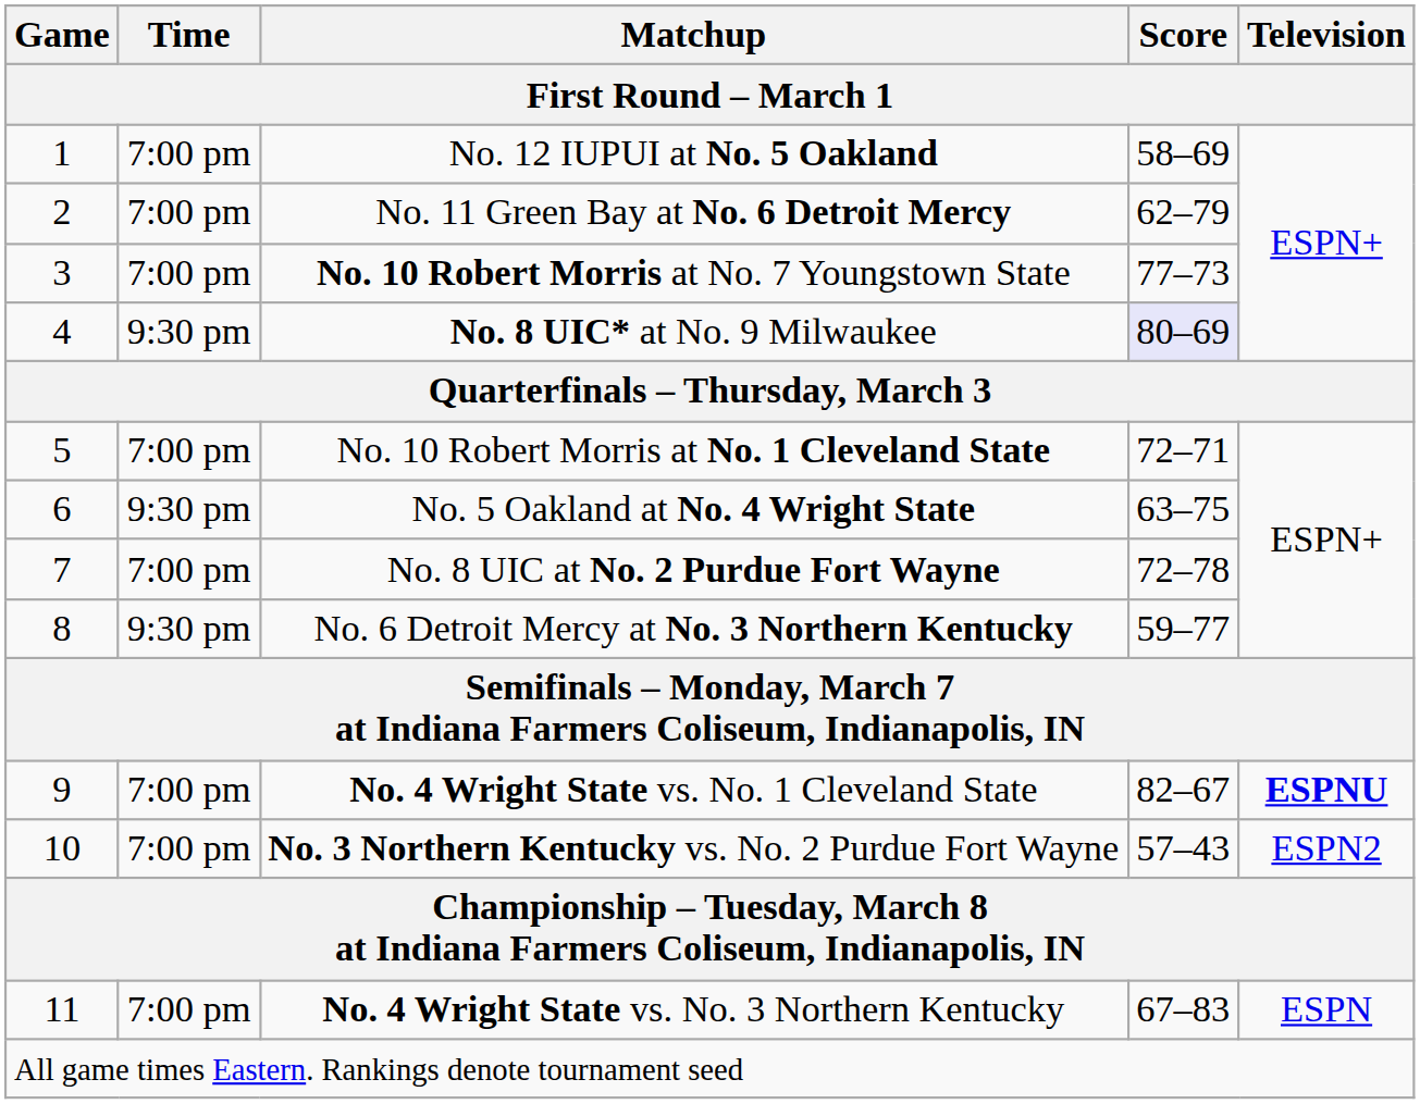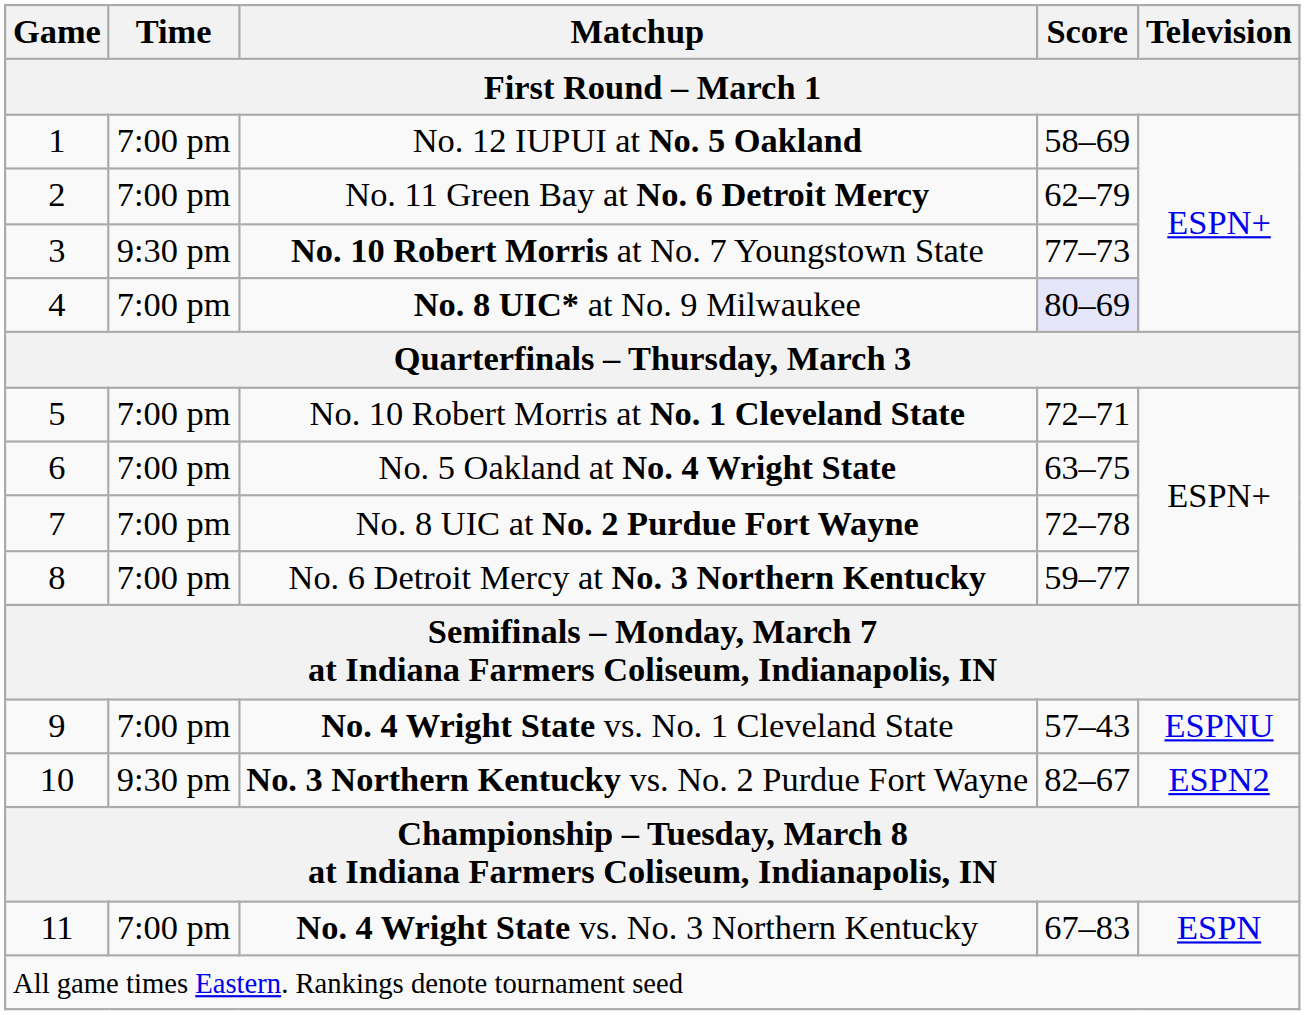No. 10 Robert Morris at No. 7 Youngstown State | Time: 7:00 pm -> 9:30 pm
No. 8 UIC* at No. 9 Milwaukee | Time: 9:30 pm -> 7:00 pm
No. 5 Oakland at No. 4 Wright State | Time: 9:30 pm -> 7:00 pm
No. 6 Detroit Mercy at No. 3 Northern Kentucky | Time: 9:30 pm -> 7:00 pm
No. 4 Wright State vs. No. 1 Cleveland State | Score: 82–67 -> 57–43
No. 4 Wright State vs. No. 1 Cleveland State | Television: bold -> normal
No. 3 Northern Kentucky vs. No. 2 Purdue Fort Wayne | Time: 7:00 pm -> 9:30 pm
No. 3 Northern Kentucky vs. No. 2 Purdue Fort Wayne | Score: 57–43 -> 82–67
